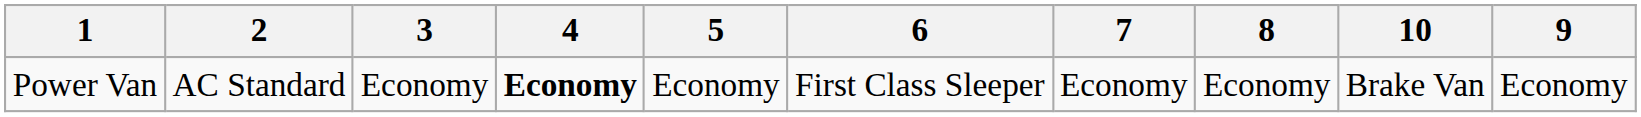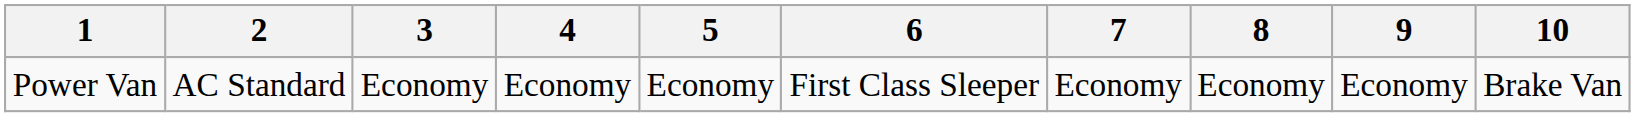columns swapped: 9 <-> 10
Power Van | 4: bold -> normal
